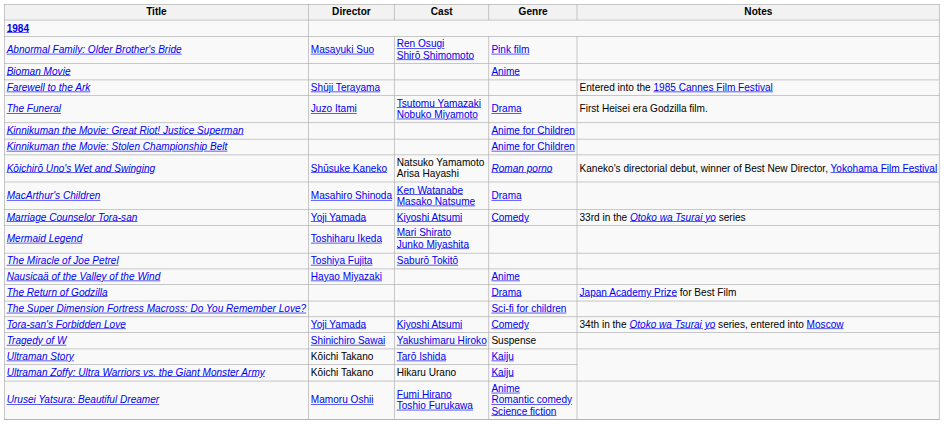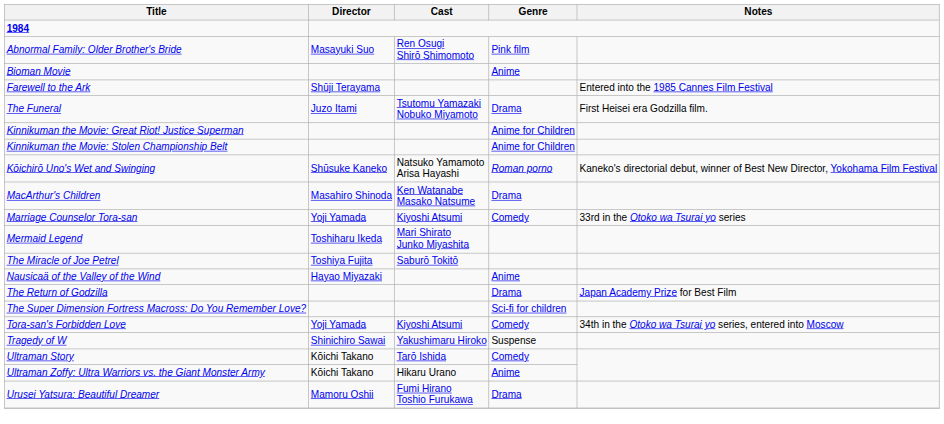Ultraman Story | Genre: Kaiju -> Comedy
Ultraman Zoffy: Ultra Warriors vs. the Giant Monster Army | Genre: Kaiju -> Anime
Urusei Yatsura: Beautiful Dreamer | Genre: Anime Romantic comedy Science fiction -> Drama
